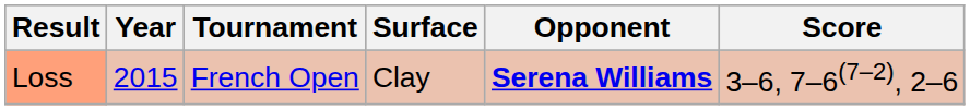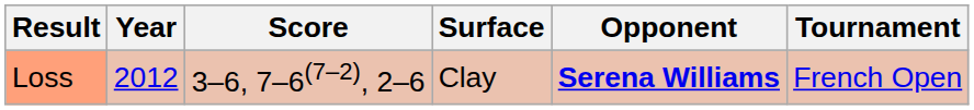columns swapped: Tournament <-> Score
Loss | Year: 2015 -> 2012
